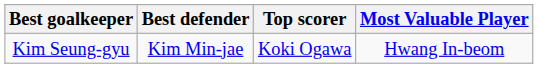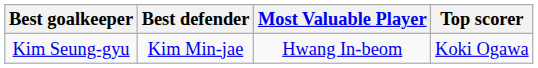columns swapped: Top scorer <-> Most Valuable Player
